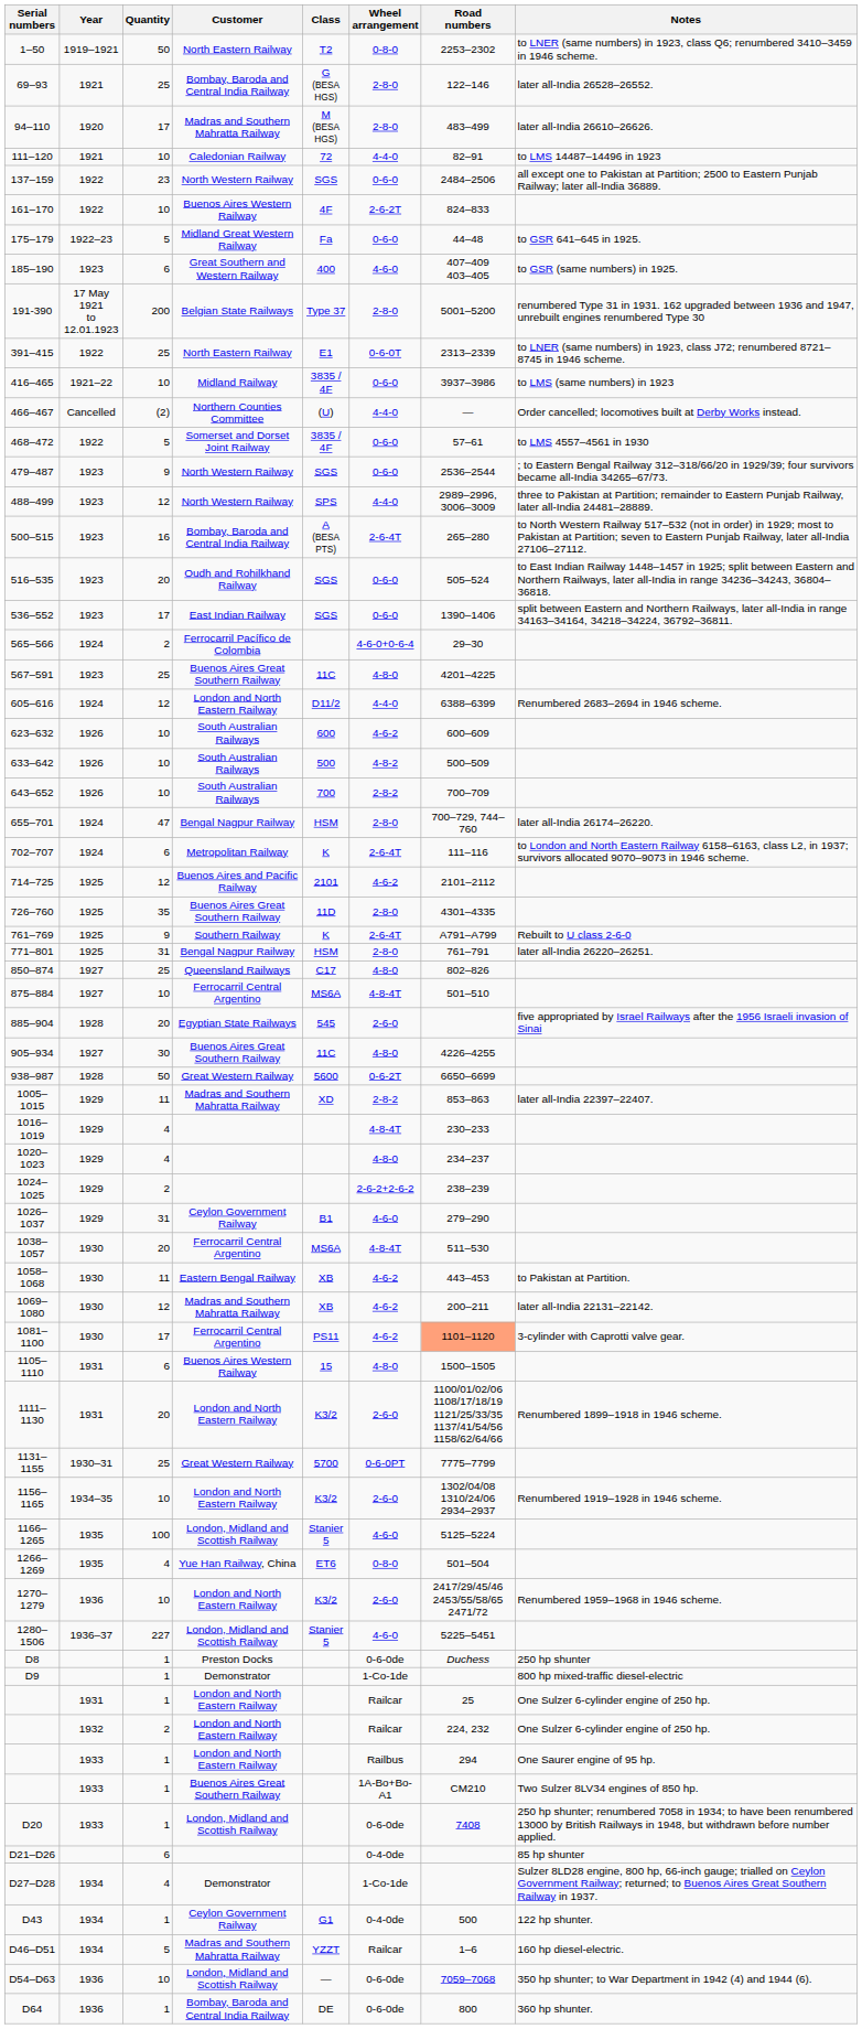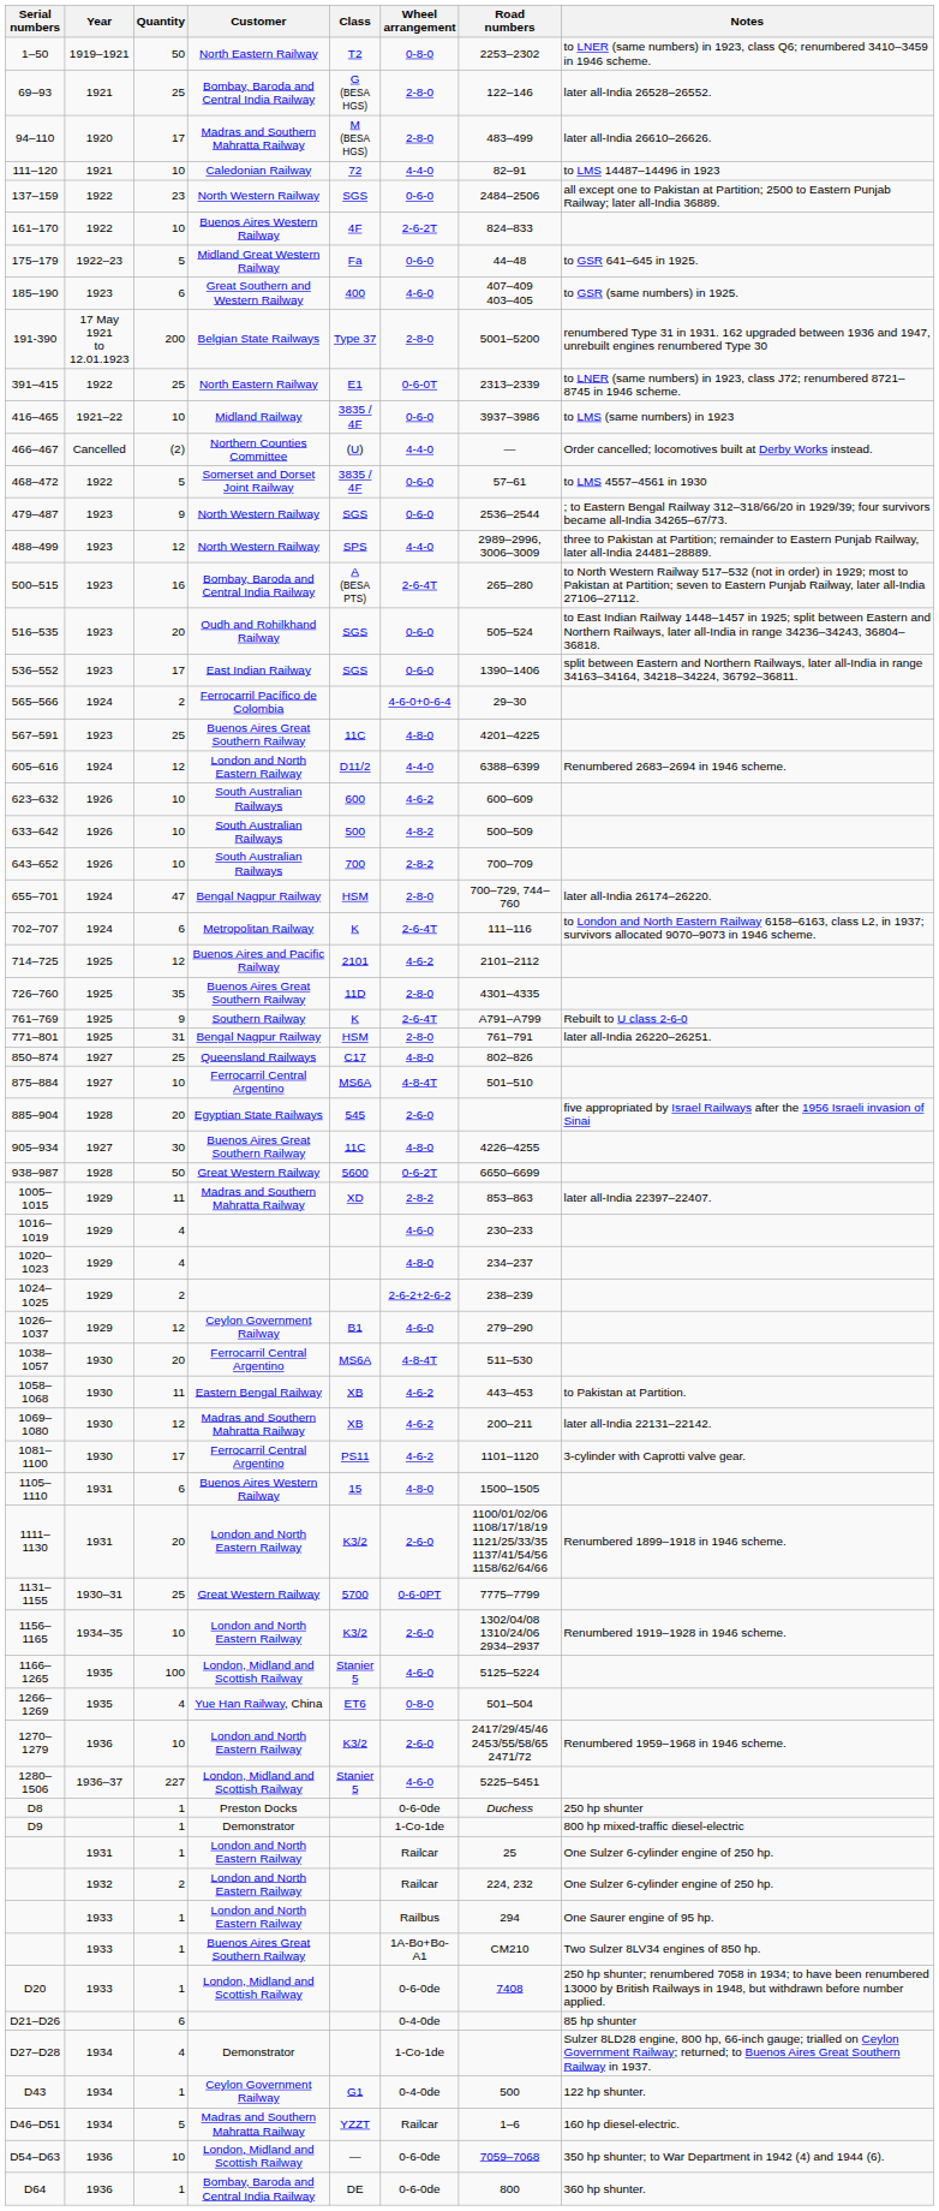1016–1019 | Wheel arrangement: 4-8-4T -> 4-6-0
1026–1037 | Quantity: 31 -> 12
1081–1100 | Road numbers: lightsalmon background -> no background
